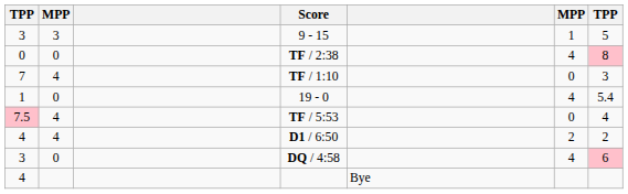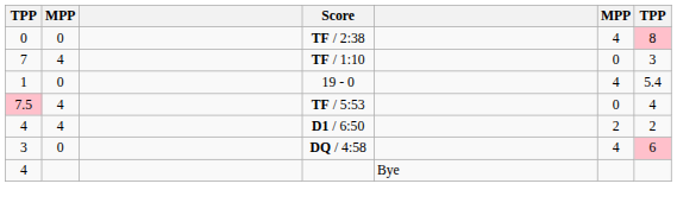- row: 3 | 3 | 9 - 15 | 1 | 5
